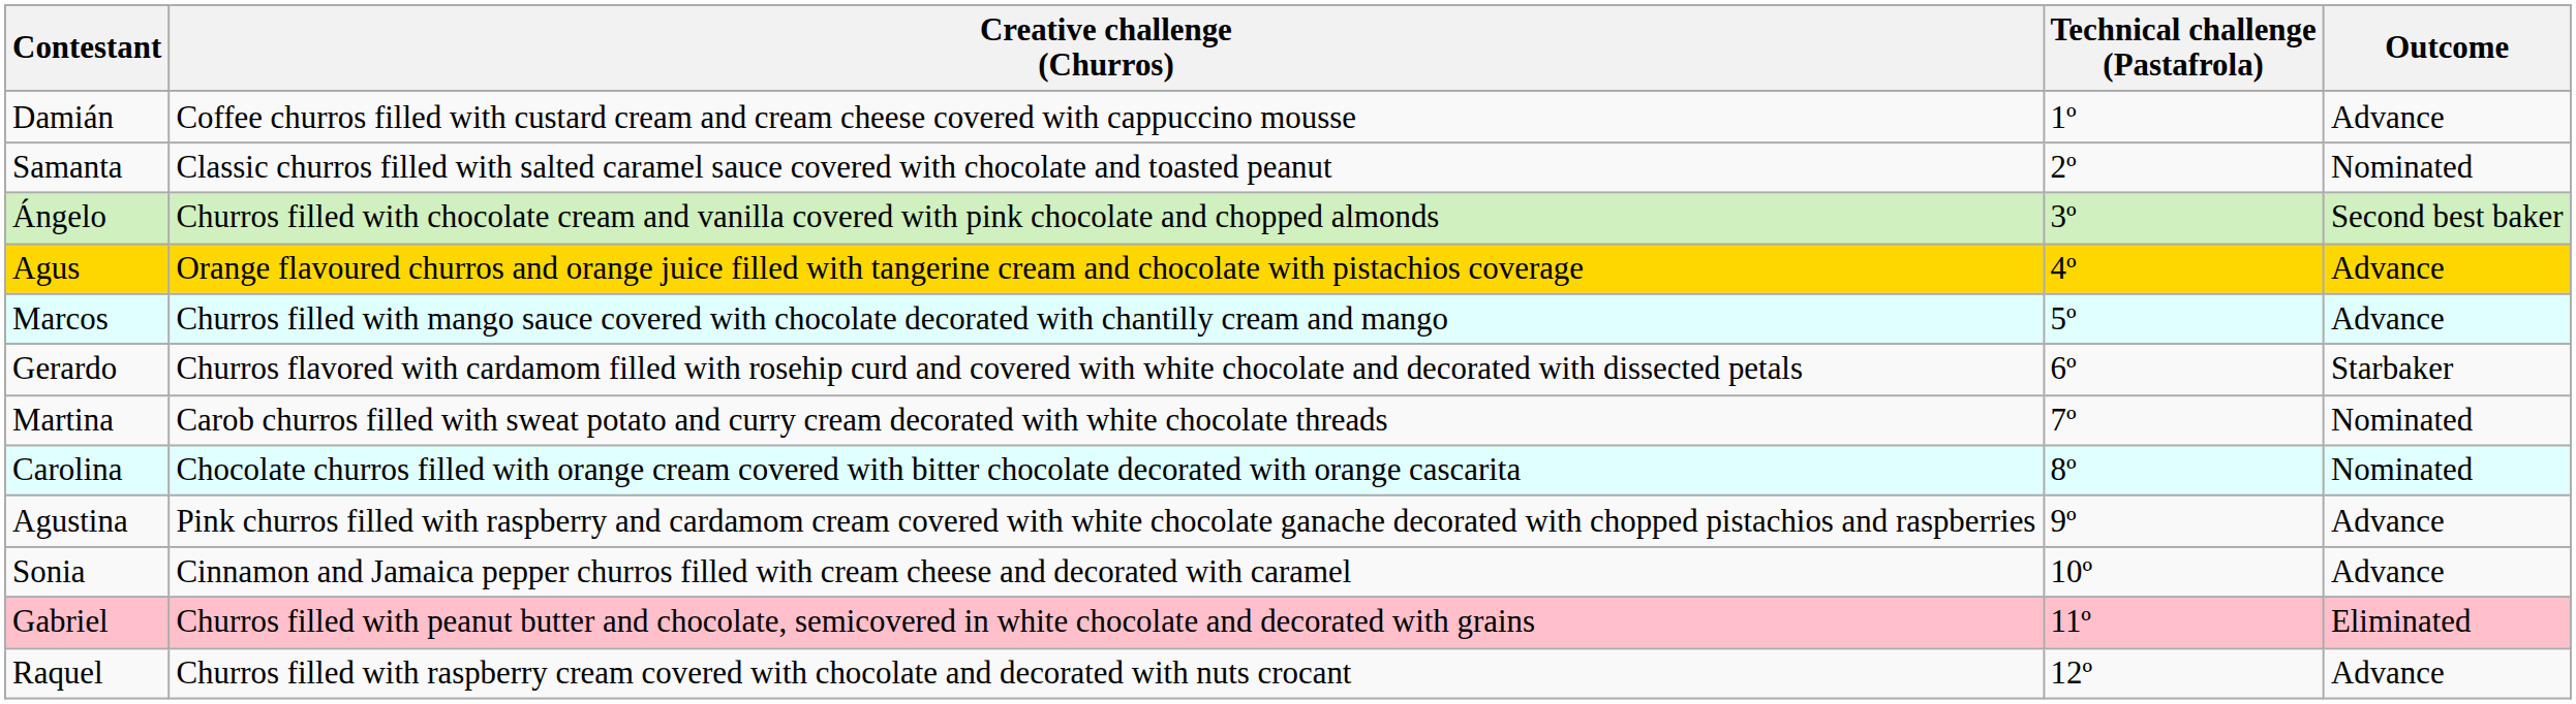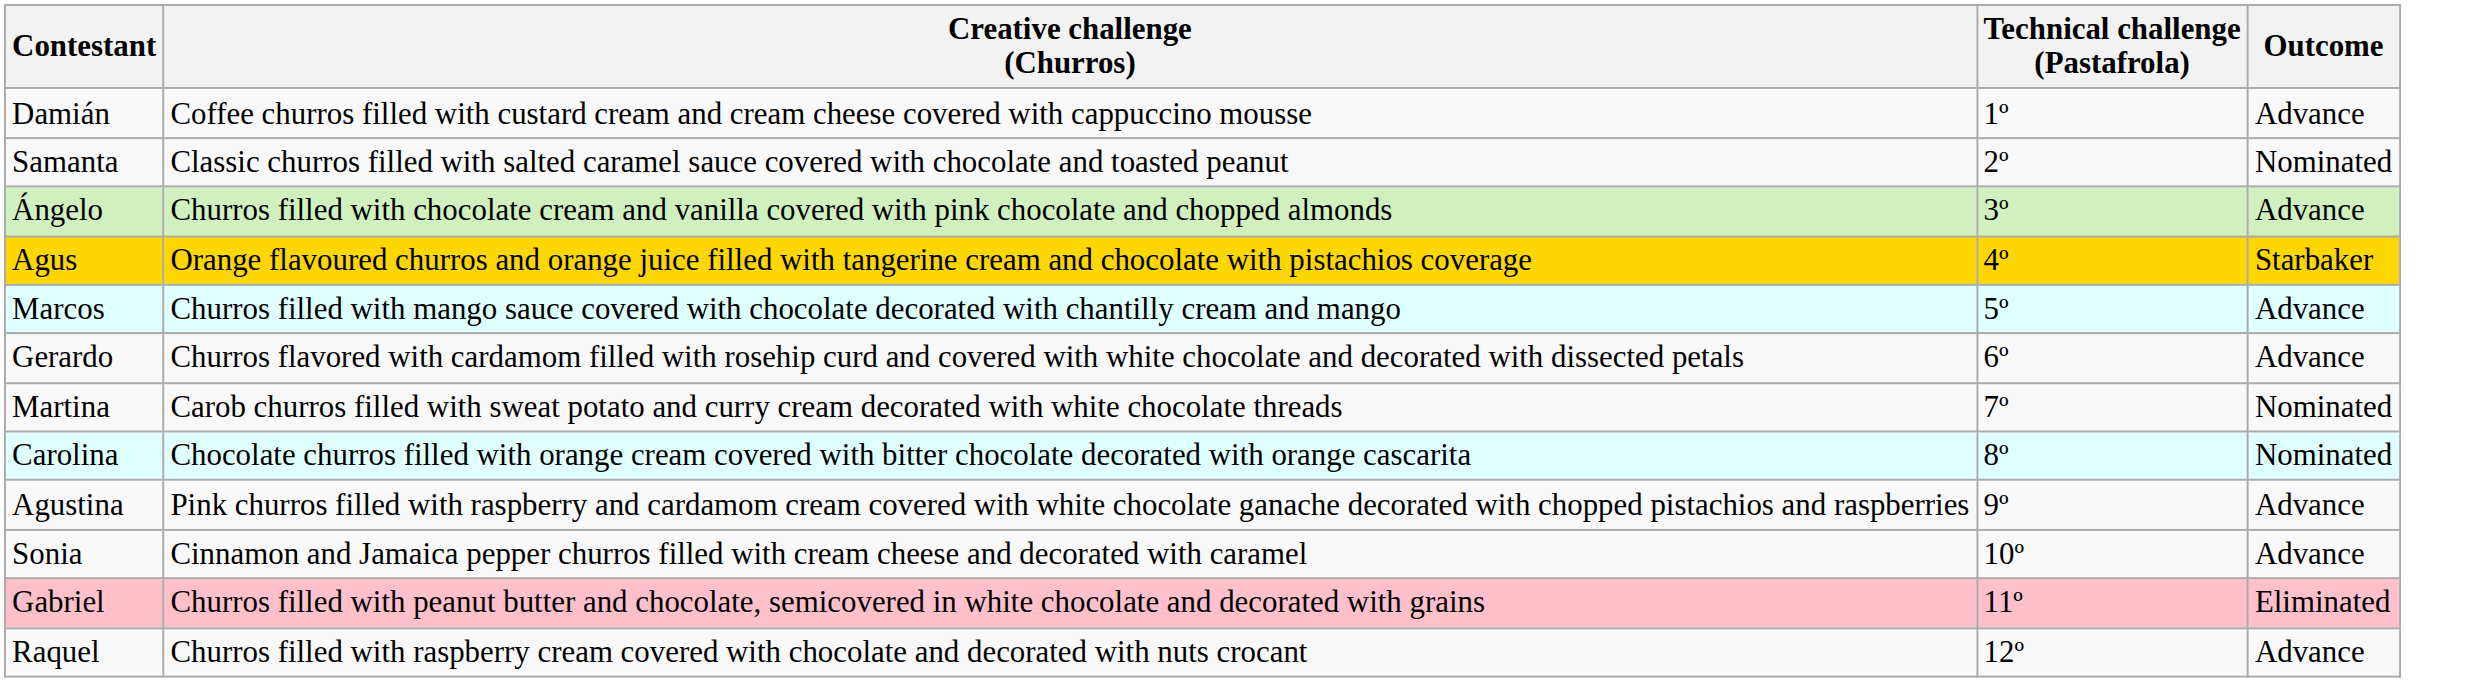Ángelo | Outcome: Second best baker -> Advance
Agus | Outcome: Advance -> Starbaker
Gerardo | Outcome: Starbaker -> Advance
